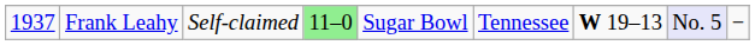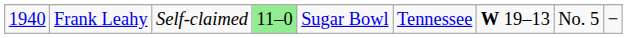Frank Leahy | column 1: 1937 -> 1940
Frank Leahy | column 8: lavender background -> no background
